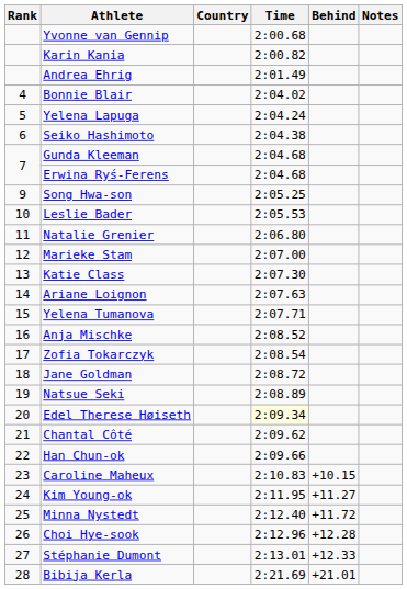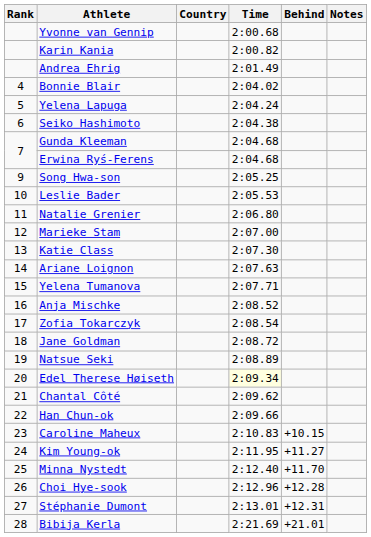Minna Nystedt | Behind: +11.72 -> +11.70
Stéphanie Dumont | Behind: +12.33 -> +12.31
